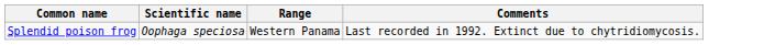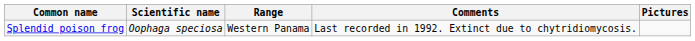+ column: Pictures
